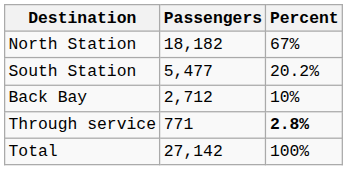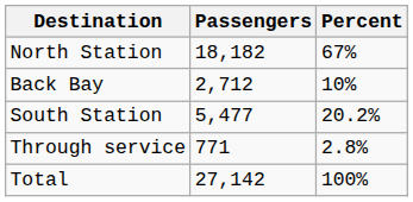rows swapped: South Station <-> Back Bay
Through service | Percent: bold -> normal
